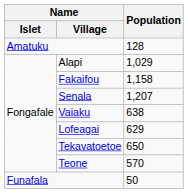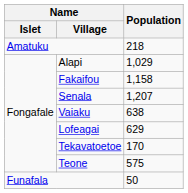Amatuku | Population: 128 -> 218
Tekavatoetoe | Population: 650 -> 170
Teone | Population: 570 -> 575
